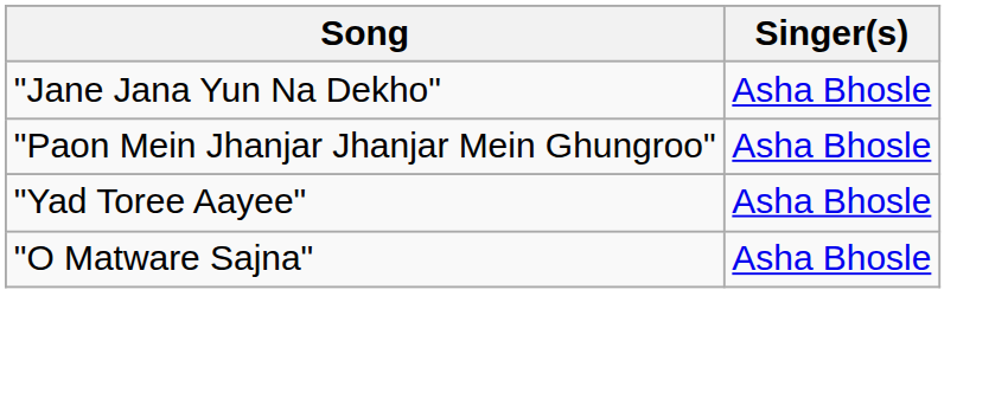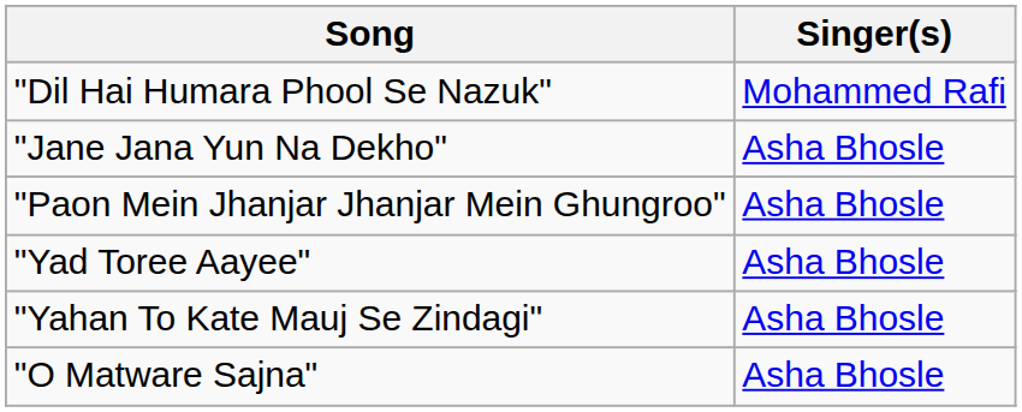+ row: "Dil Hai Humara Phool Se Nazuk" | Mohammed Rafi
+ row: "Yahan To Kate Mauj Se Zindagi" | Asha Bhosle
